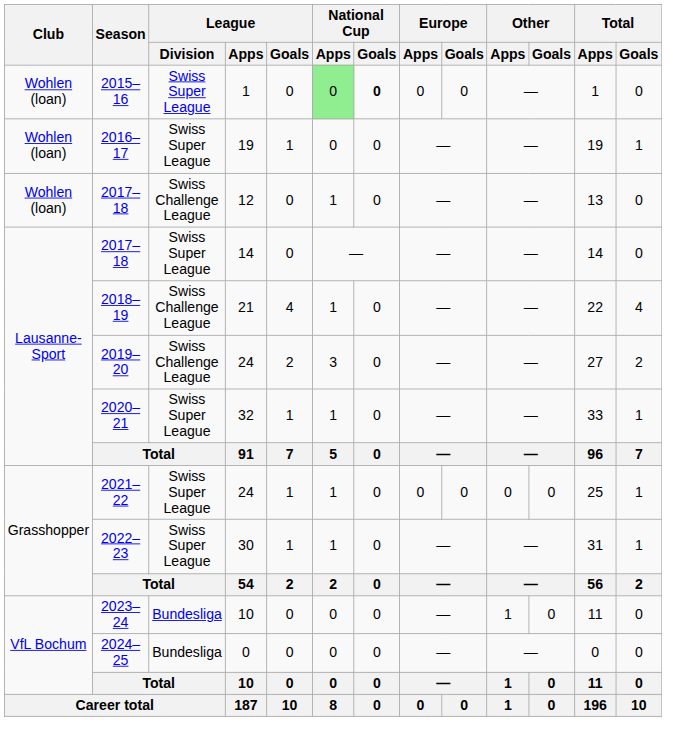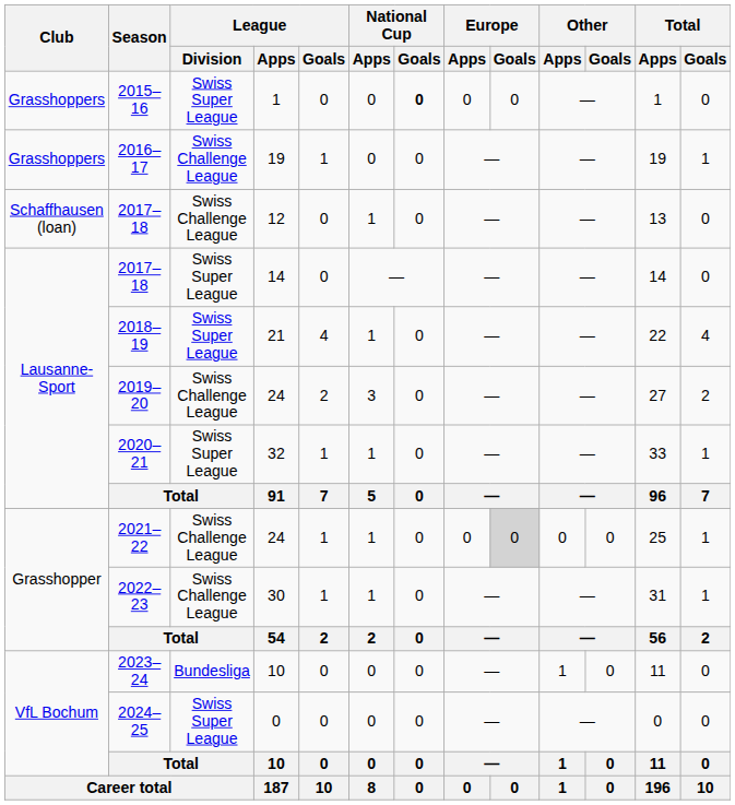2015–16 | Club: Wohlen (loan) -> Grasshoppers
2015–16 | National Cup / Apps: lightgreen background -> no background
2016–17 | Club: Wohlen (loan) -> Grasshoppers
2016–17 | League / Division: Swiss Super League -> Swiss Challenge League
2017–18 / 12 | Club: Wohlen (loan) -> Schaffhausen (loan)
2018–19 | League / Division: Swiss Challenge League -> Swiss Super League
2021–22 | League / Division: Swiss Super League -> Swiss Challenge League
2021–22 | Europe / Goals: no background -> lightgrey background
2022–23 | League / Division: Swiss Super League -> Swiss Challenge League
2024–25 | League / Division: Bundesliga -> Swiss Super League
